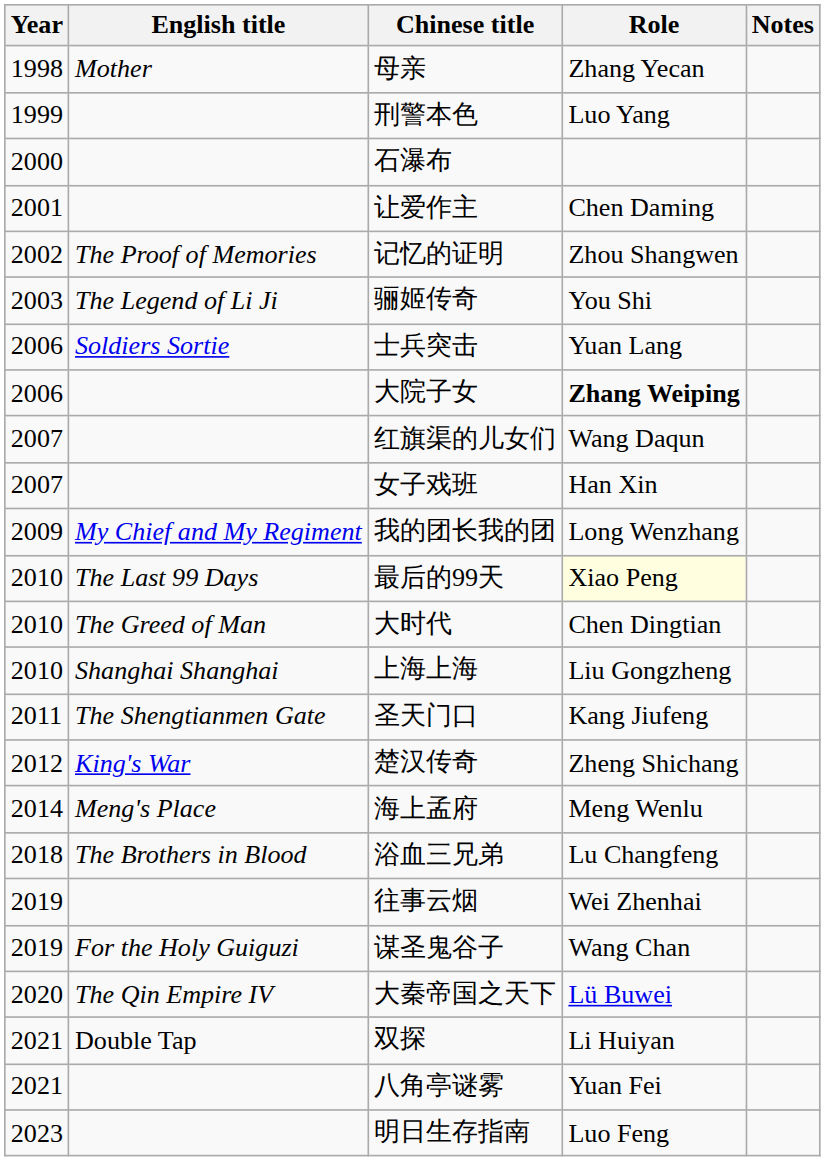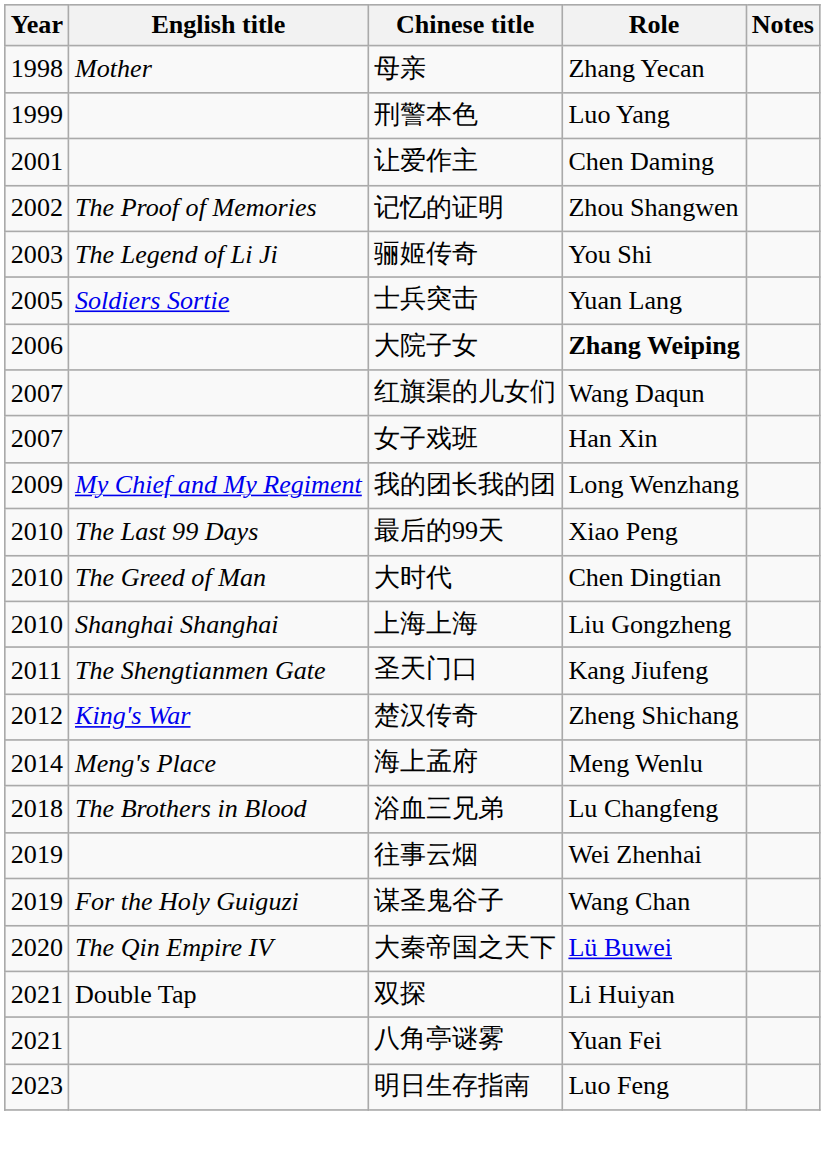- row: 2000 | 石瀑布
士兵突击 | Year: 2006 -> 2005
最后的99天 | Role: lightyellow background -> no background
